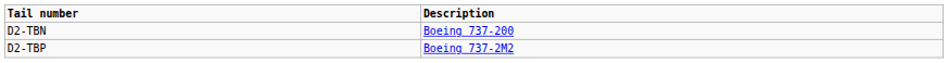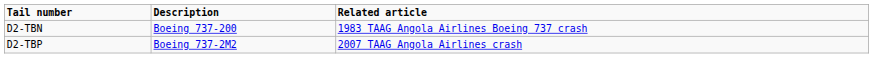+ column: Related article | 1983 TAAG Angola Airlines Boeing 737 crash | 2007 TAAG Angola Airlines crash
